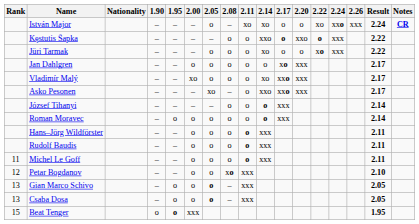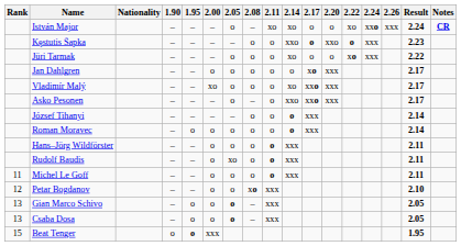Kęstutis Šapka | Result: 2.22 -> 2.23
Asko Pesonen | 2.05: xo -> o
Rudolf Baudis | 2.05: o -> xo
